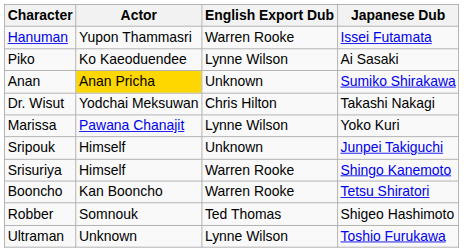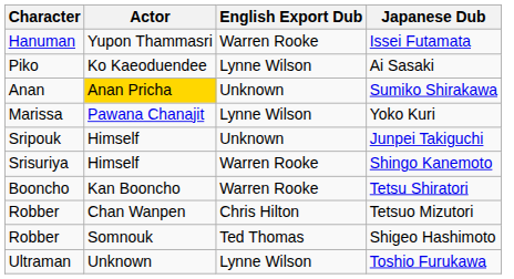- row: Dr. Wisut | Yodchai Meksuwan | Chris Hilton | Takashi Nakagi
+ row: Robber | Chan Wanpen | Chris Hilton | Tetsuo Mizutori
